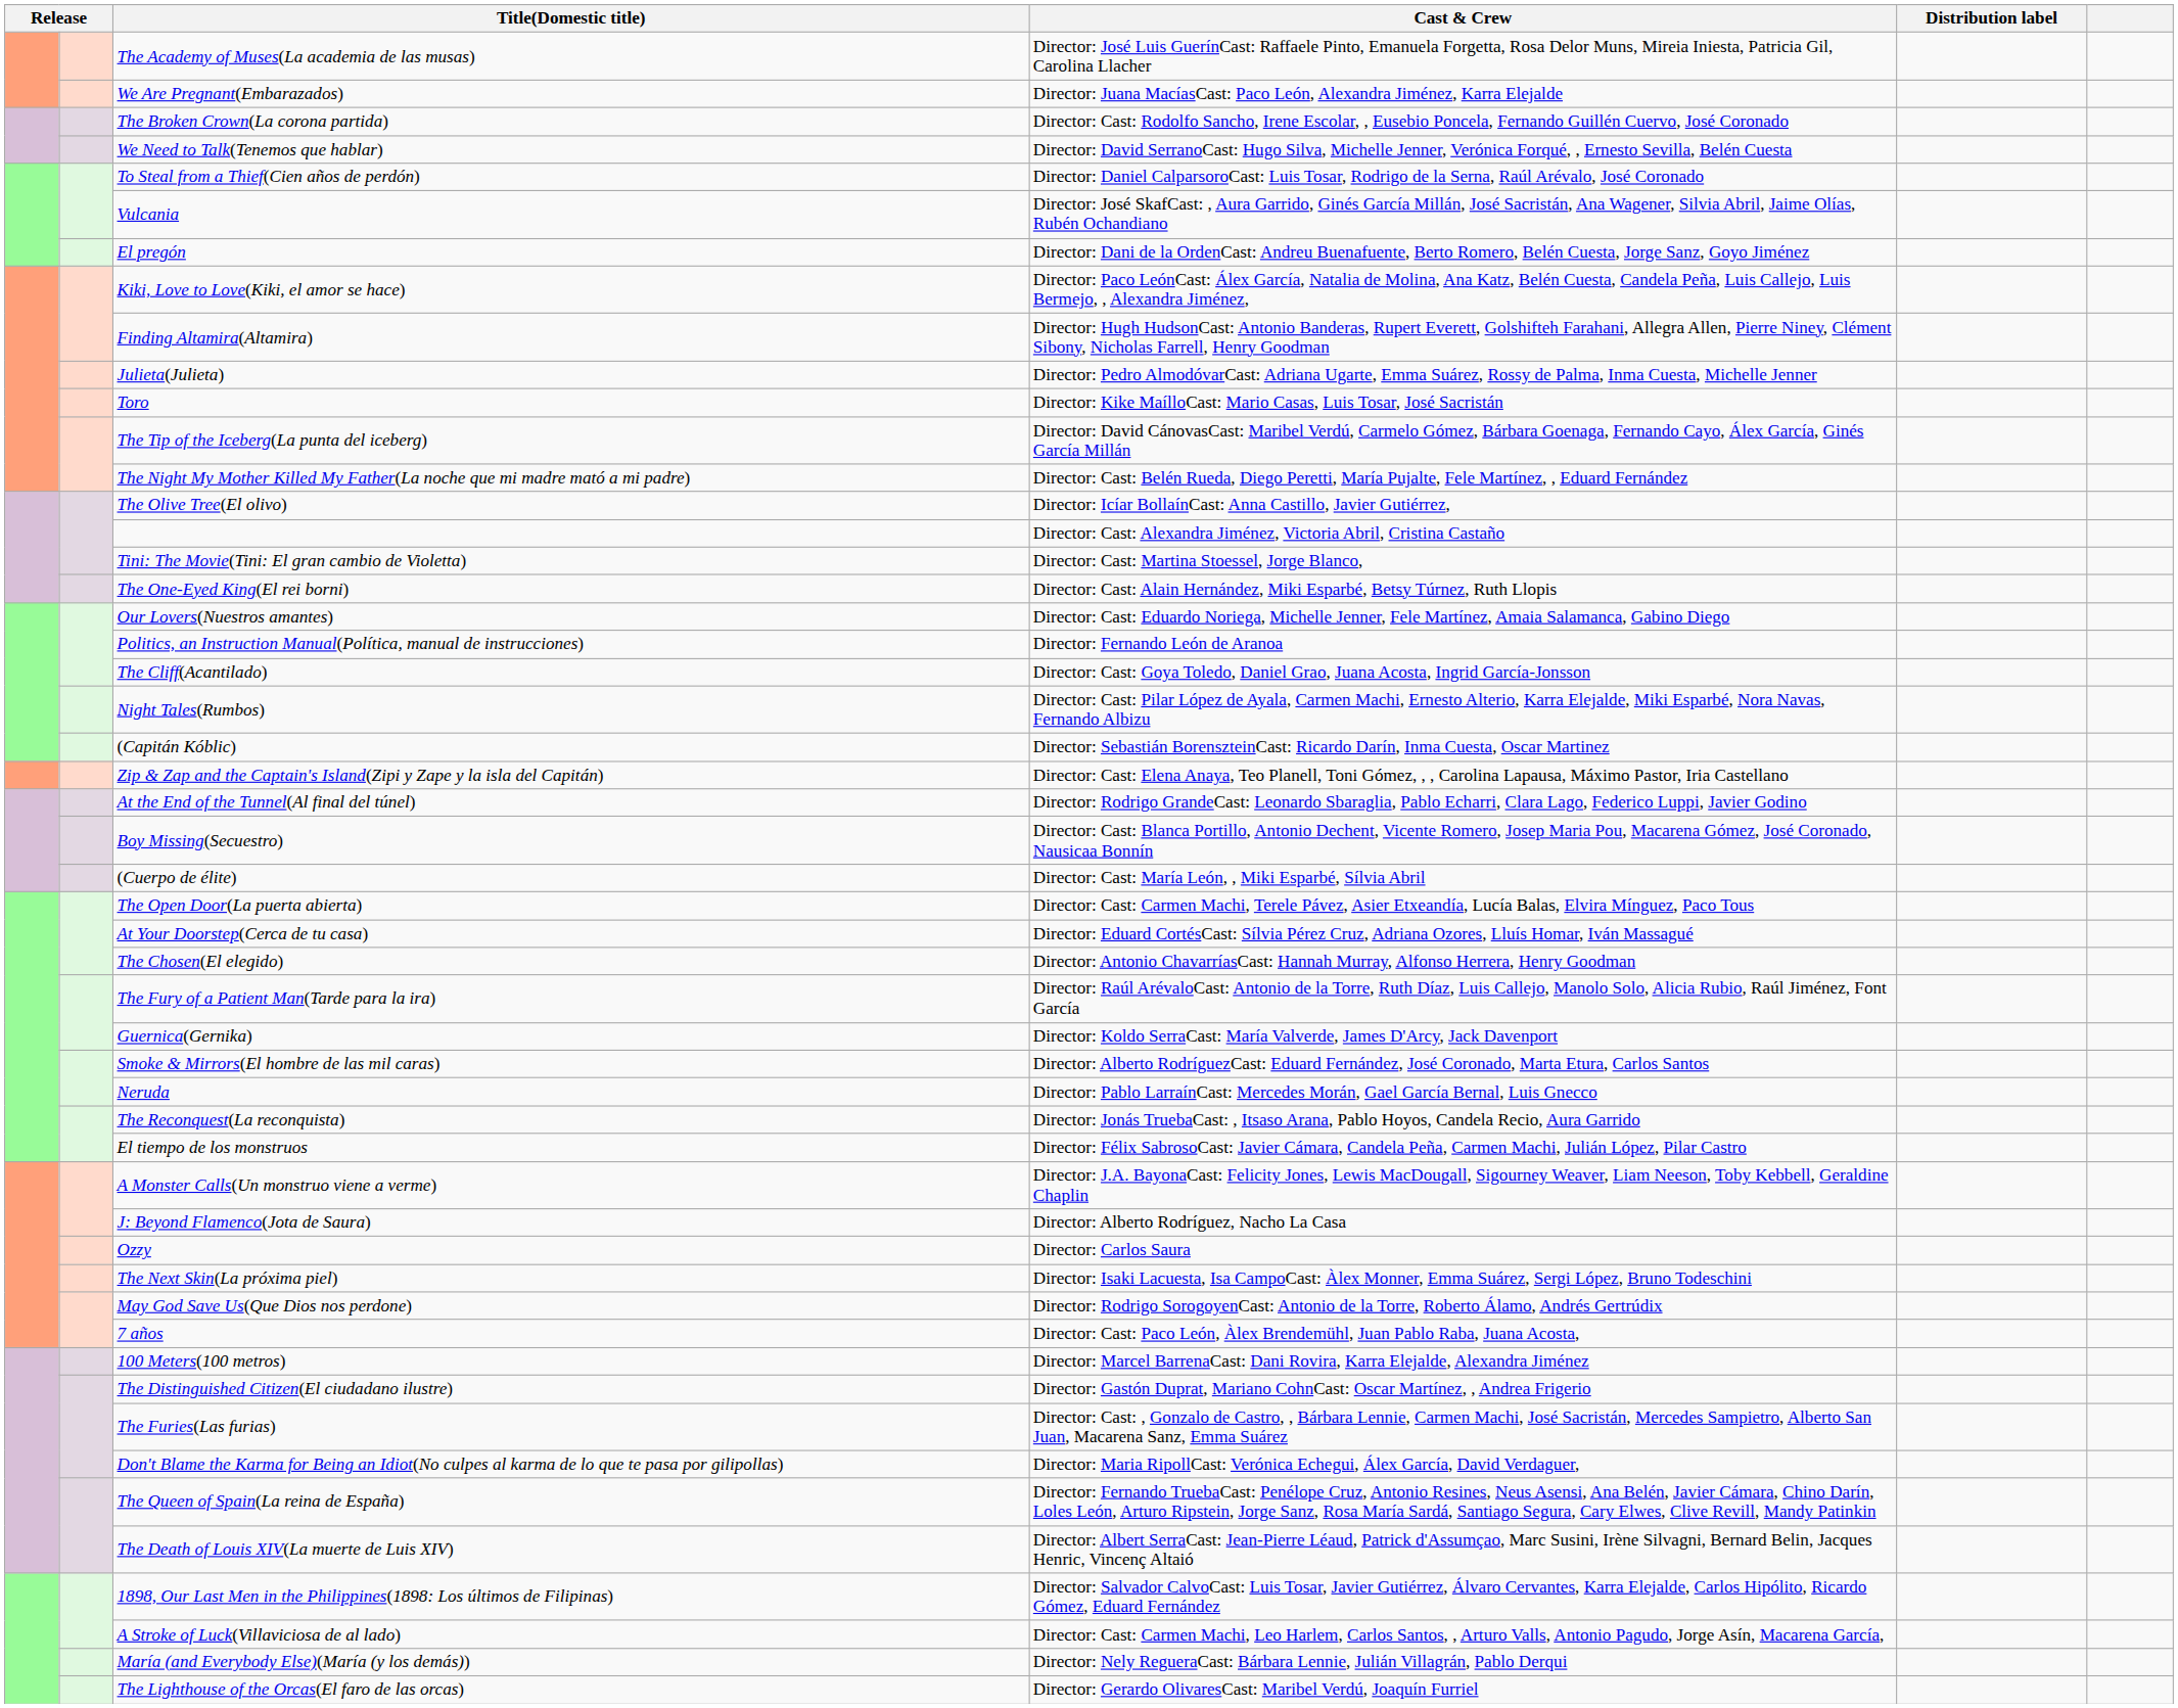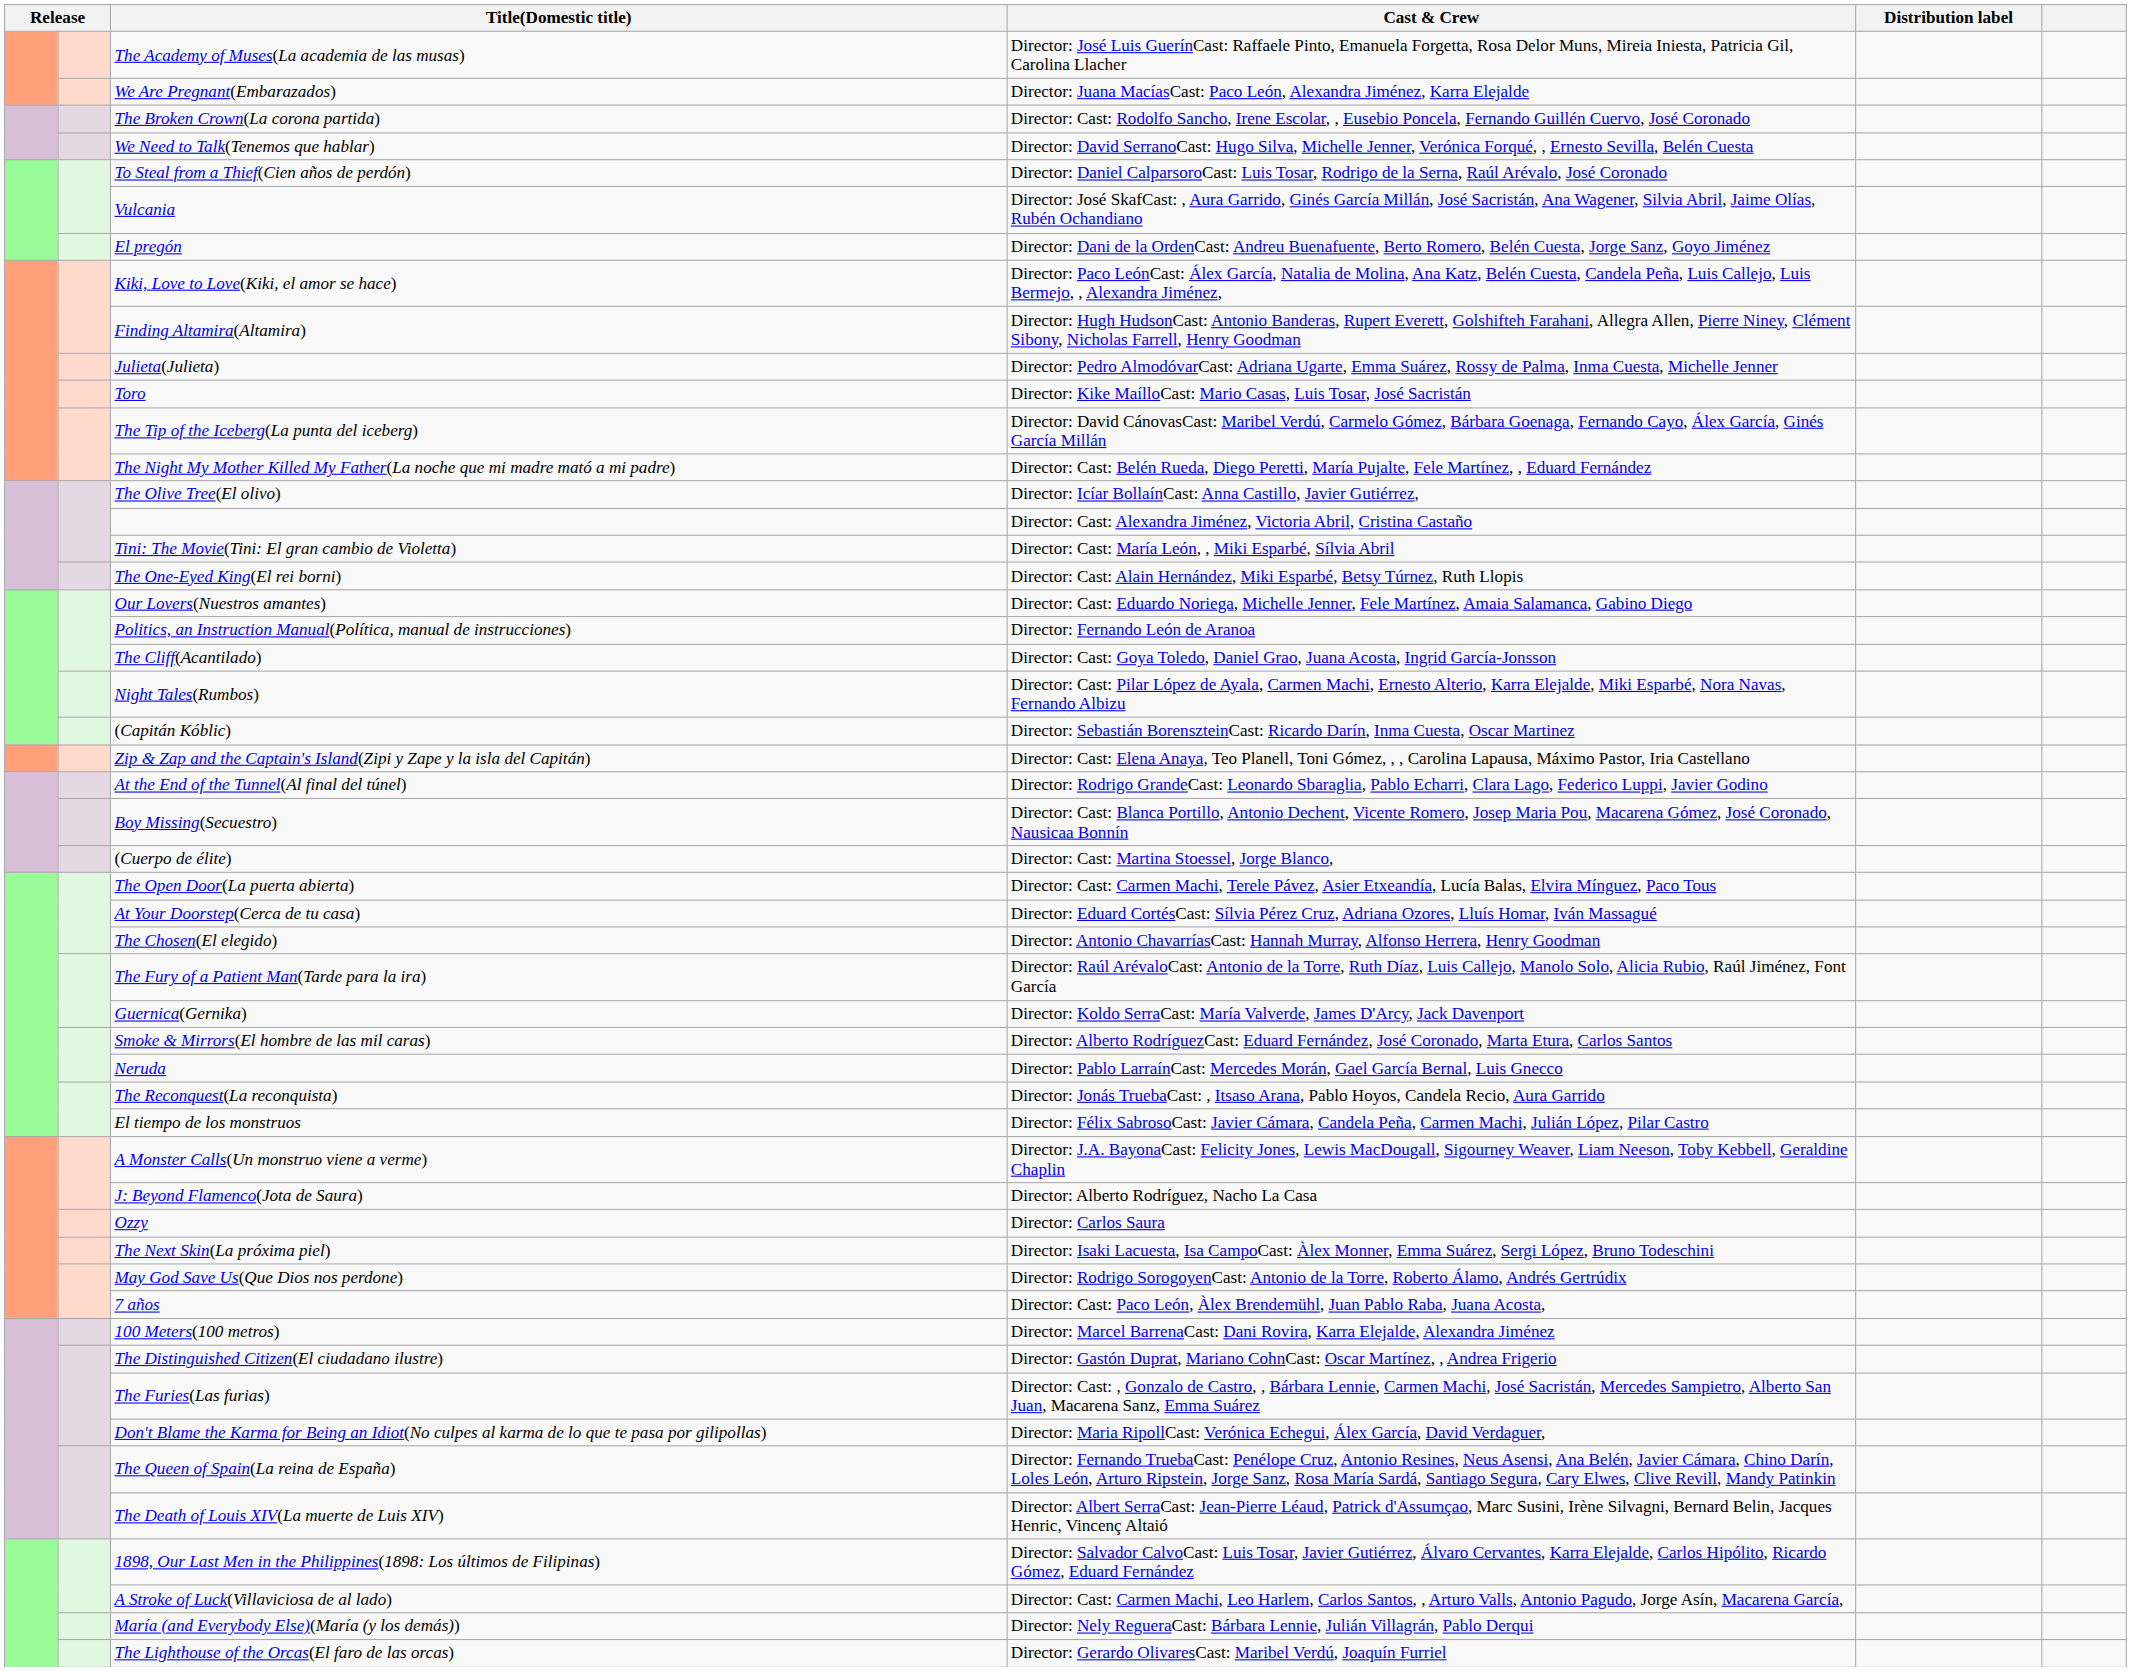Tini: The Movie(Tini: El gran cambio de Violetta) | Cast & Crew: Director: Cast: Martina Stoessel, Jorge Blanco, -> Director: Cast: María León, , Miki Esparbé, Sílvia Abril
(Cuerpo de élite) | Cast & Crew: Director: Cast: María León, , Miki Esparbé, Sílvia Abril -> Director: Cast: Martina Stoessel, Jorge Blanco,
